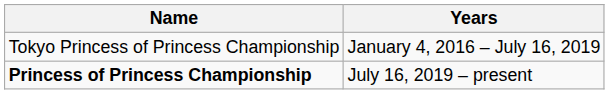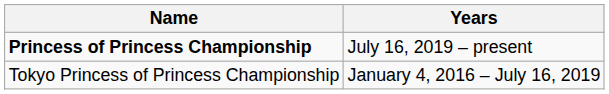rows swapped: Tokyo Princess of Princess Championship <-> Princess of Princess Championship
